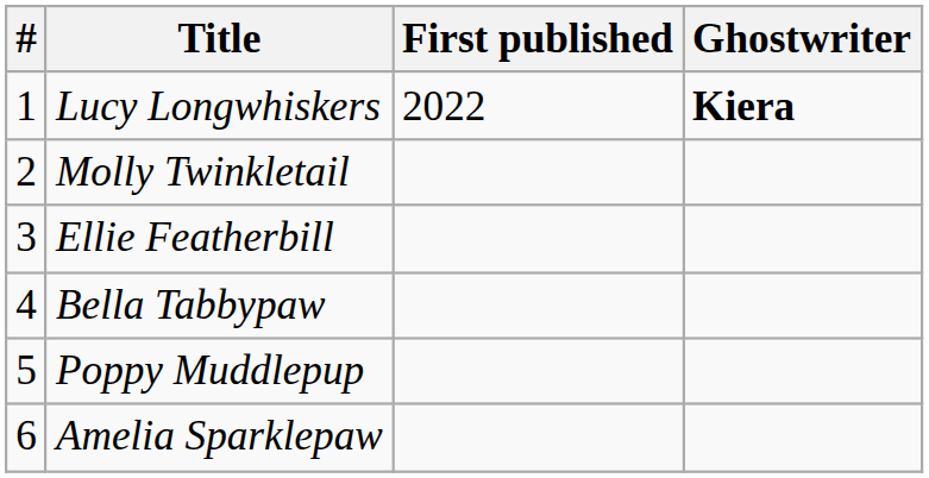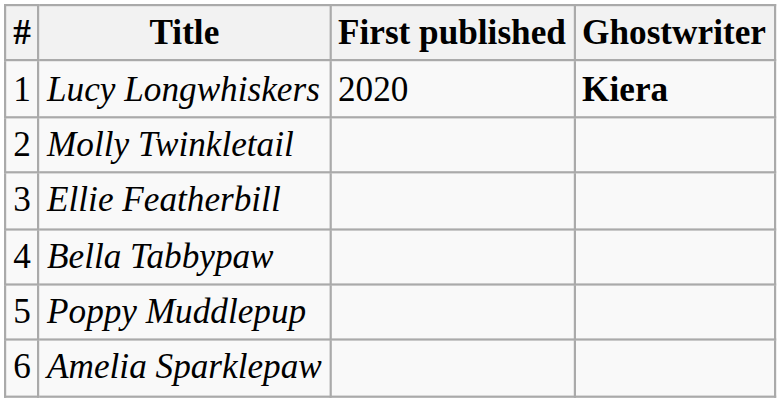Lucy Longwhiskers | First published: 2022 -> 2020
